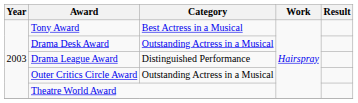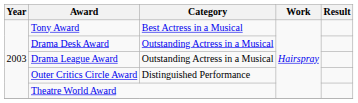Drama League Award | Category: Distinguished Performance -> Outstanding Actress in a Musical
Outer Critics Circle Award | Category: Outstanding Actress in a Musical -> Distinguished Performance
